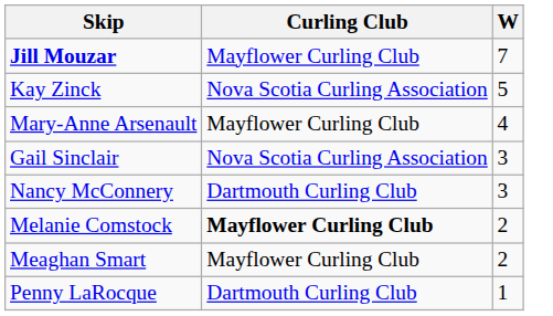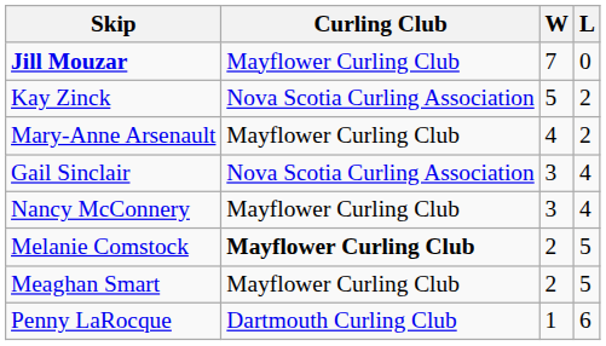+ column: L | 0 | 2 | 2 | 4 | 4 | 5 | 5 | 6
Nancy McConnery | Curling Club: Dartmouth Curling Club -> Mayflower Curling Club
